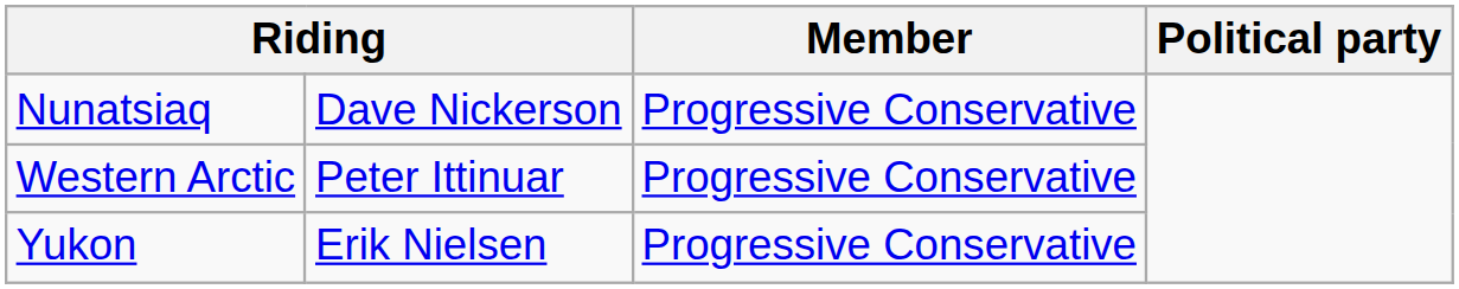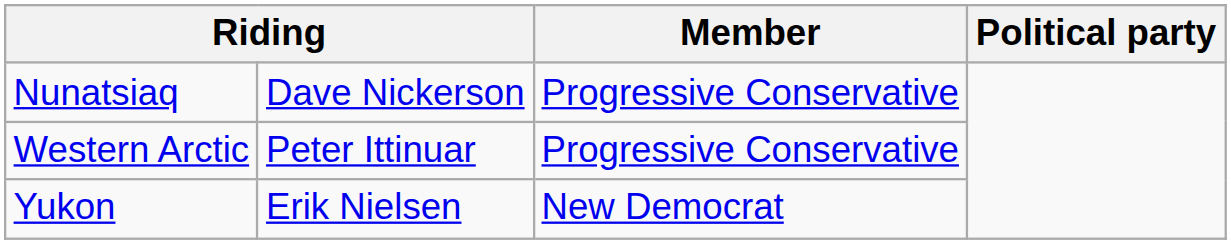Yukon | Member: Progressive Conservative -> New Democrat
